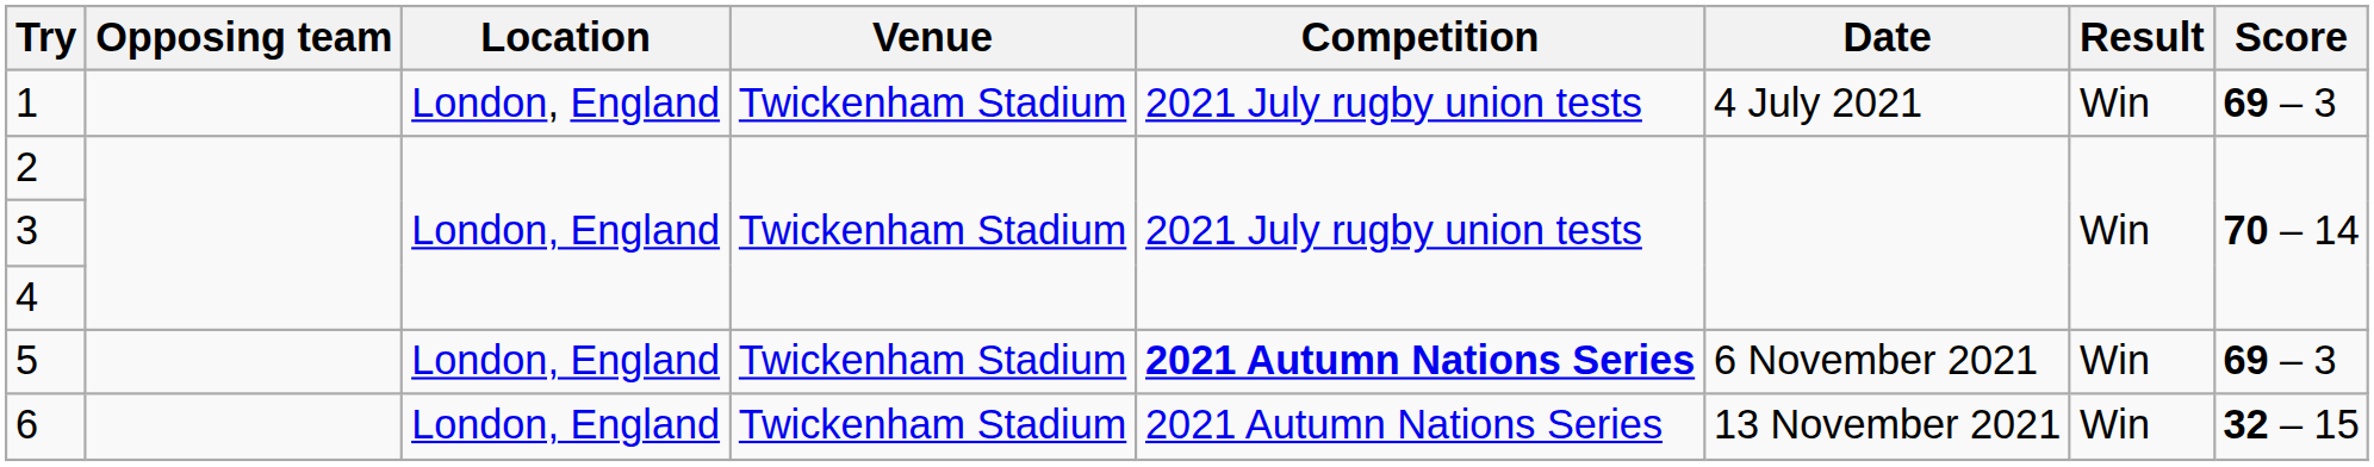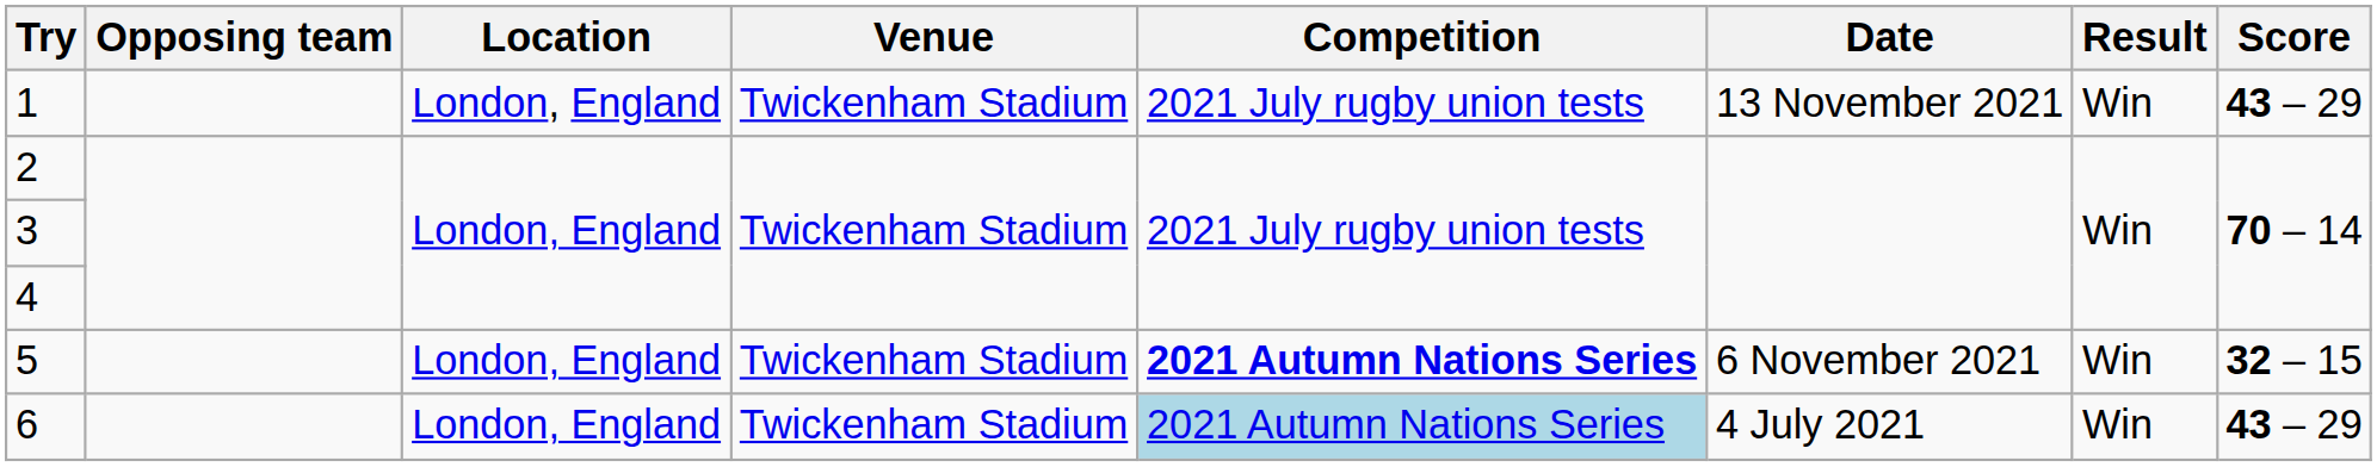1 | Date: 4 July 2021 -> 13 November 2021
1 | Score: 69 – 3 -> 43 – 29
5 | Score: 69 – 3 -> 32 – 15
6 | Competition: no background -> lightblue background
6 | Date: 13 November 2021 -> 4 July 2021
6 | Score: 32 – 15 -> 43 – 29
